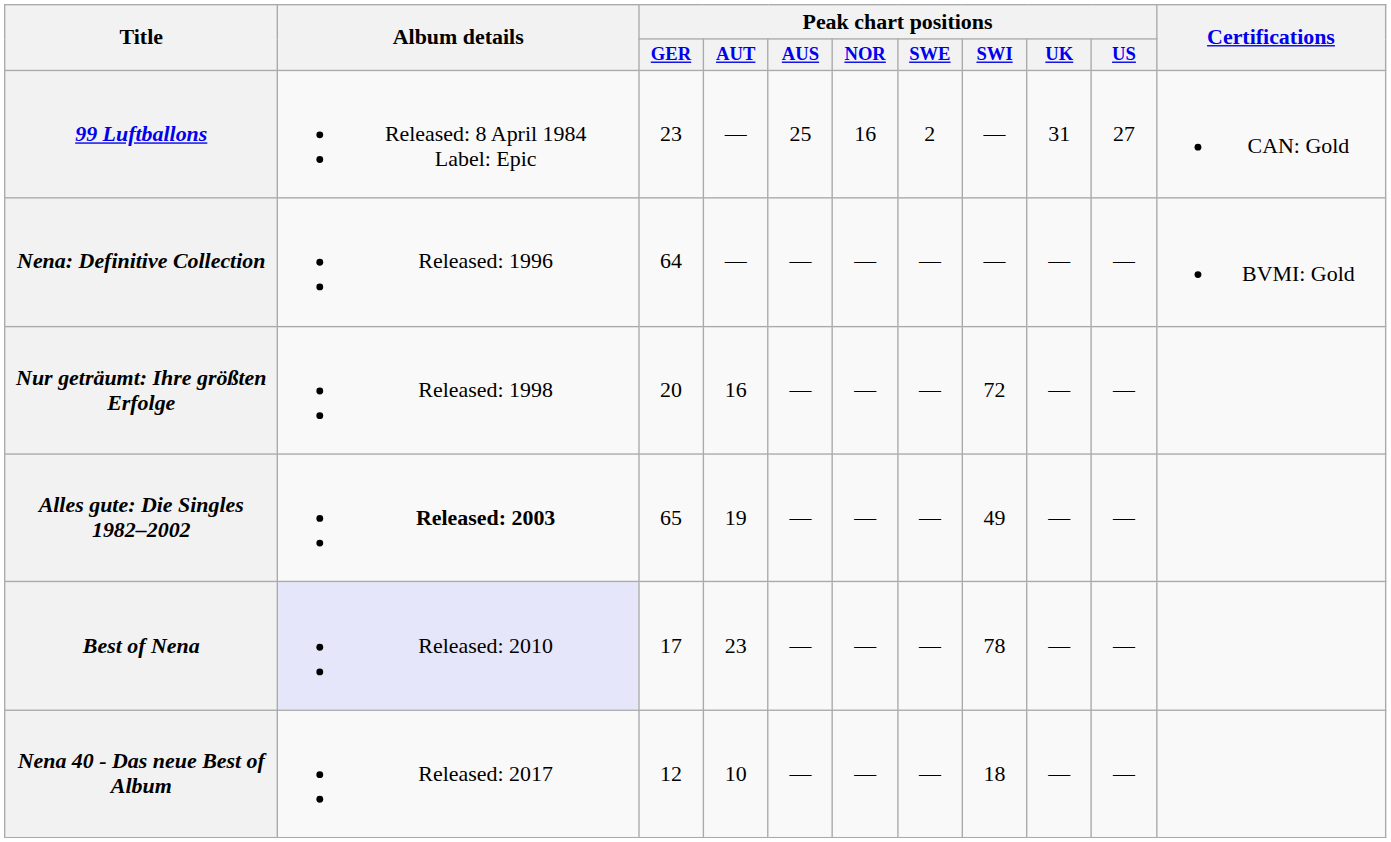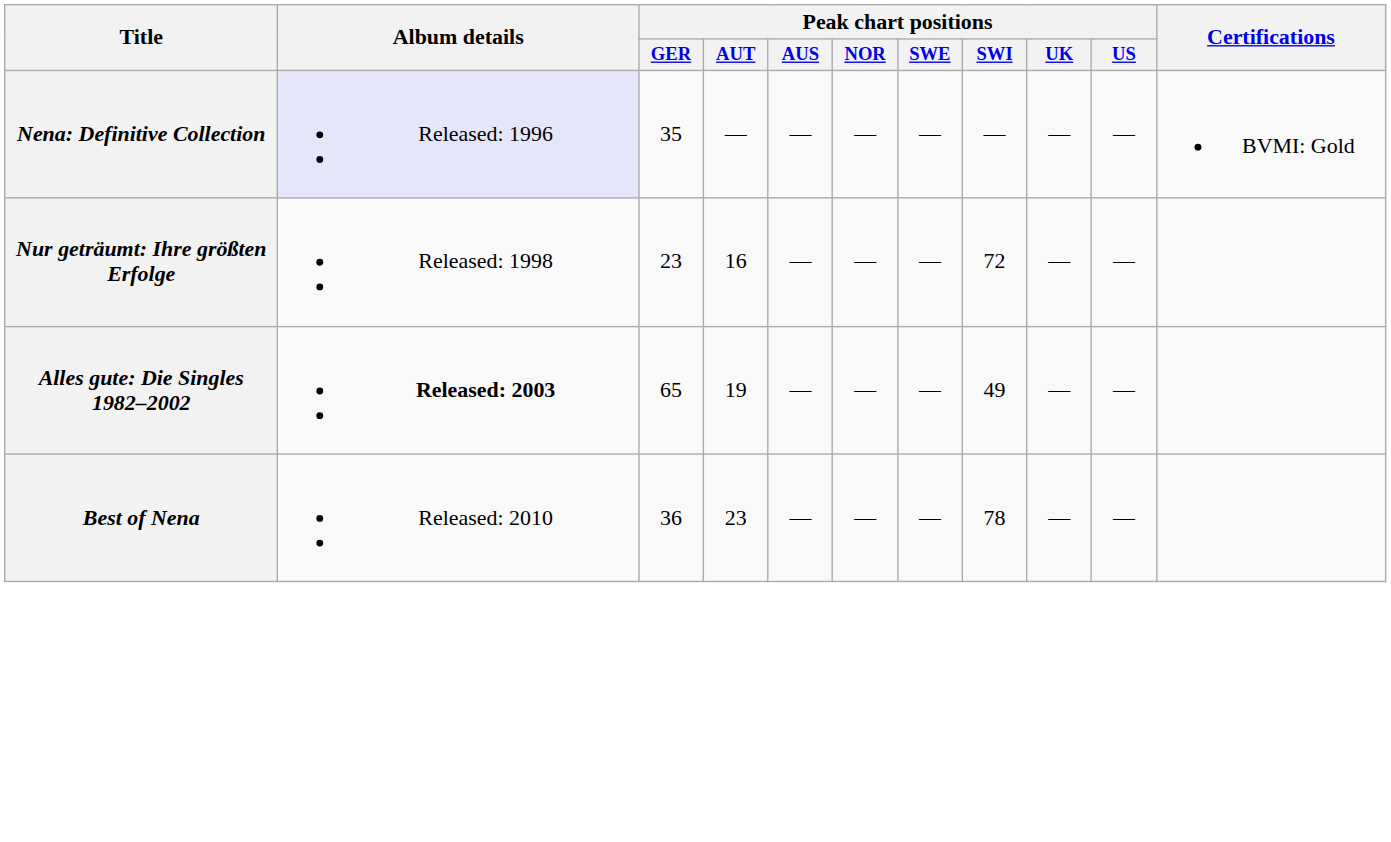- row: 99 Luftballons | Released: 8 April 1984 Label: Epic | 23 | — | 25 | 16 | 2 | — | 31 | 27 | CAN: Gold
Nena: Definitive Collection | Album details: no background -> lavender background
Nena: Definitive Collection | Peak chart positions / GER: 64 -> 35
Nur geträumt: Ihre größten Erfolge | Peak chart positions / GER: 20 -> 23
Best of Nena | Album details: lavender background -> no background
Best of Nena | Peak chart positions / GER: 17 -> 36
- row: Nena 40 - Das neue Best of Album | Released: 2017 | 12 | 10 | — | — | — | 18 | — | —
